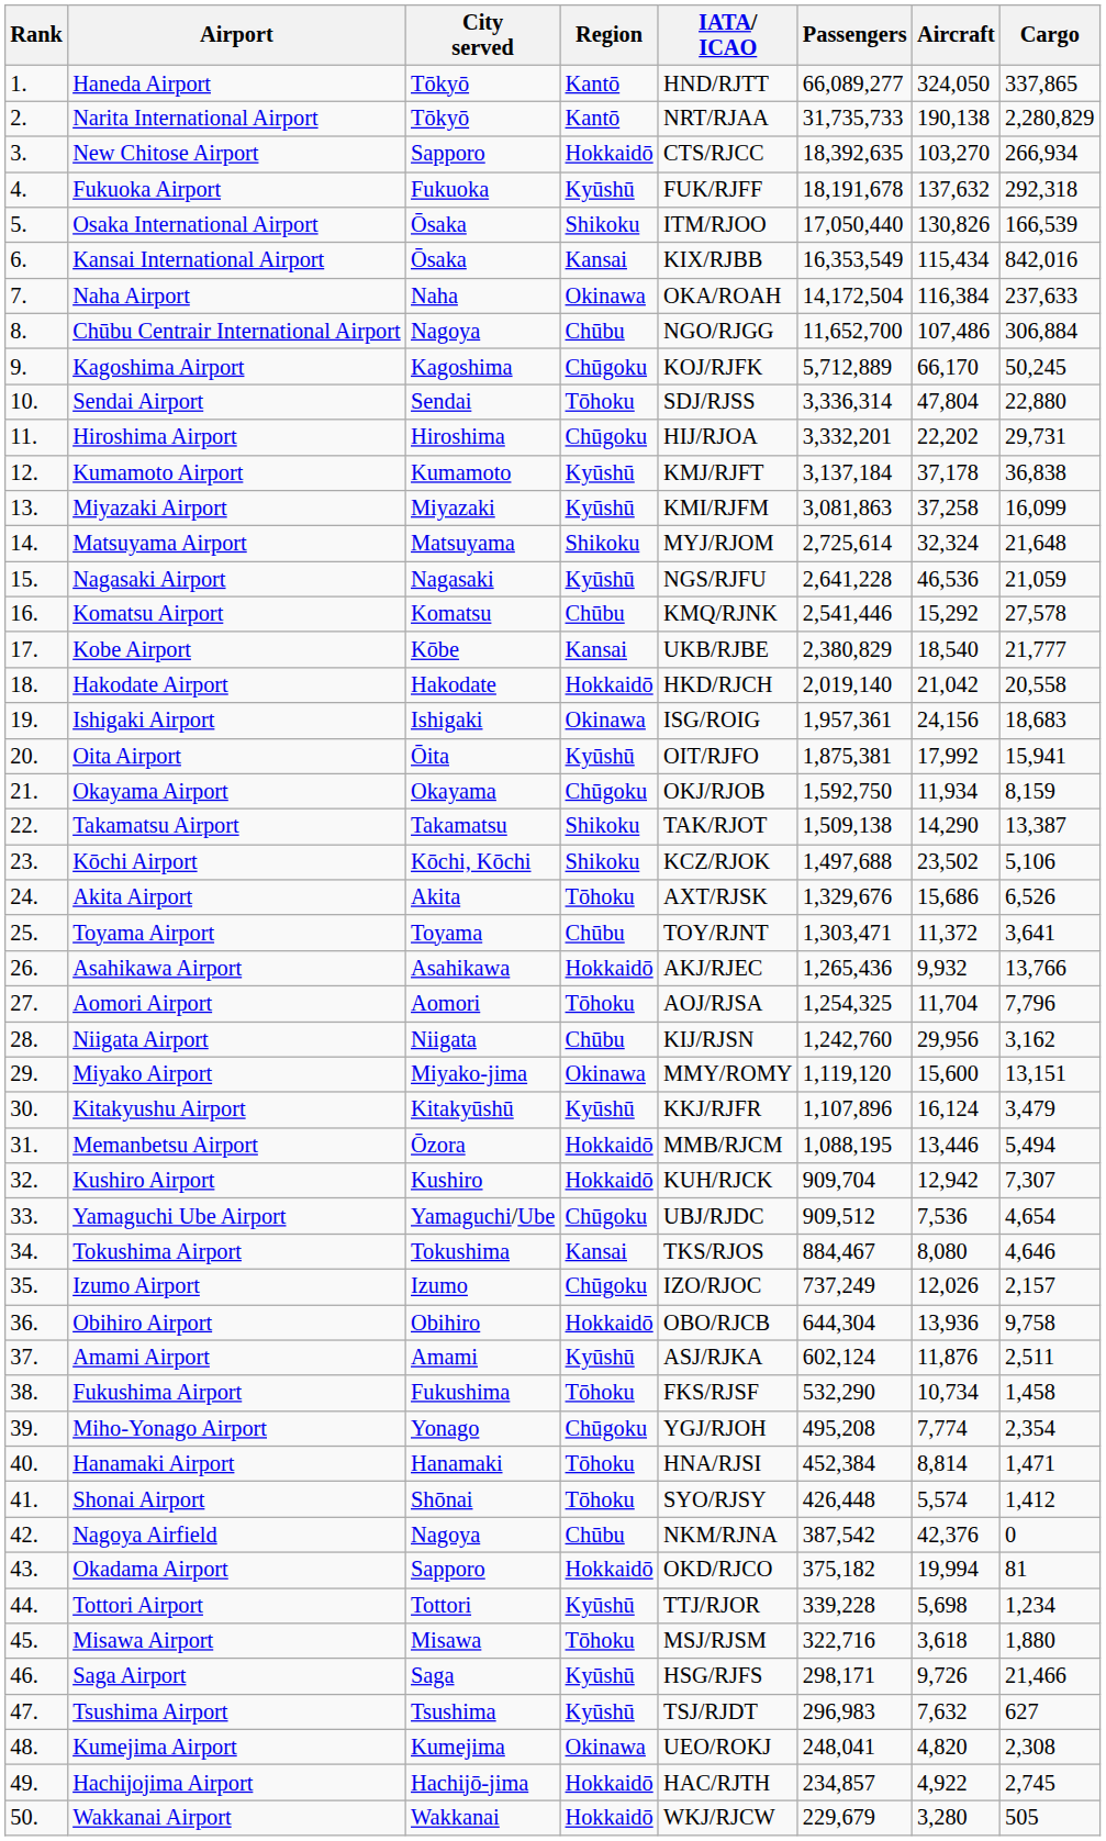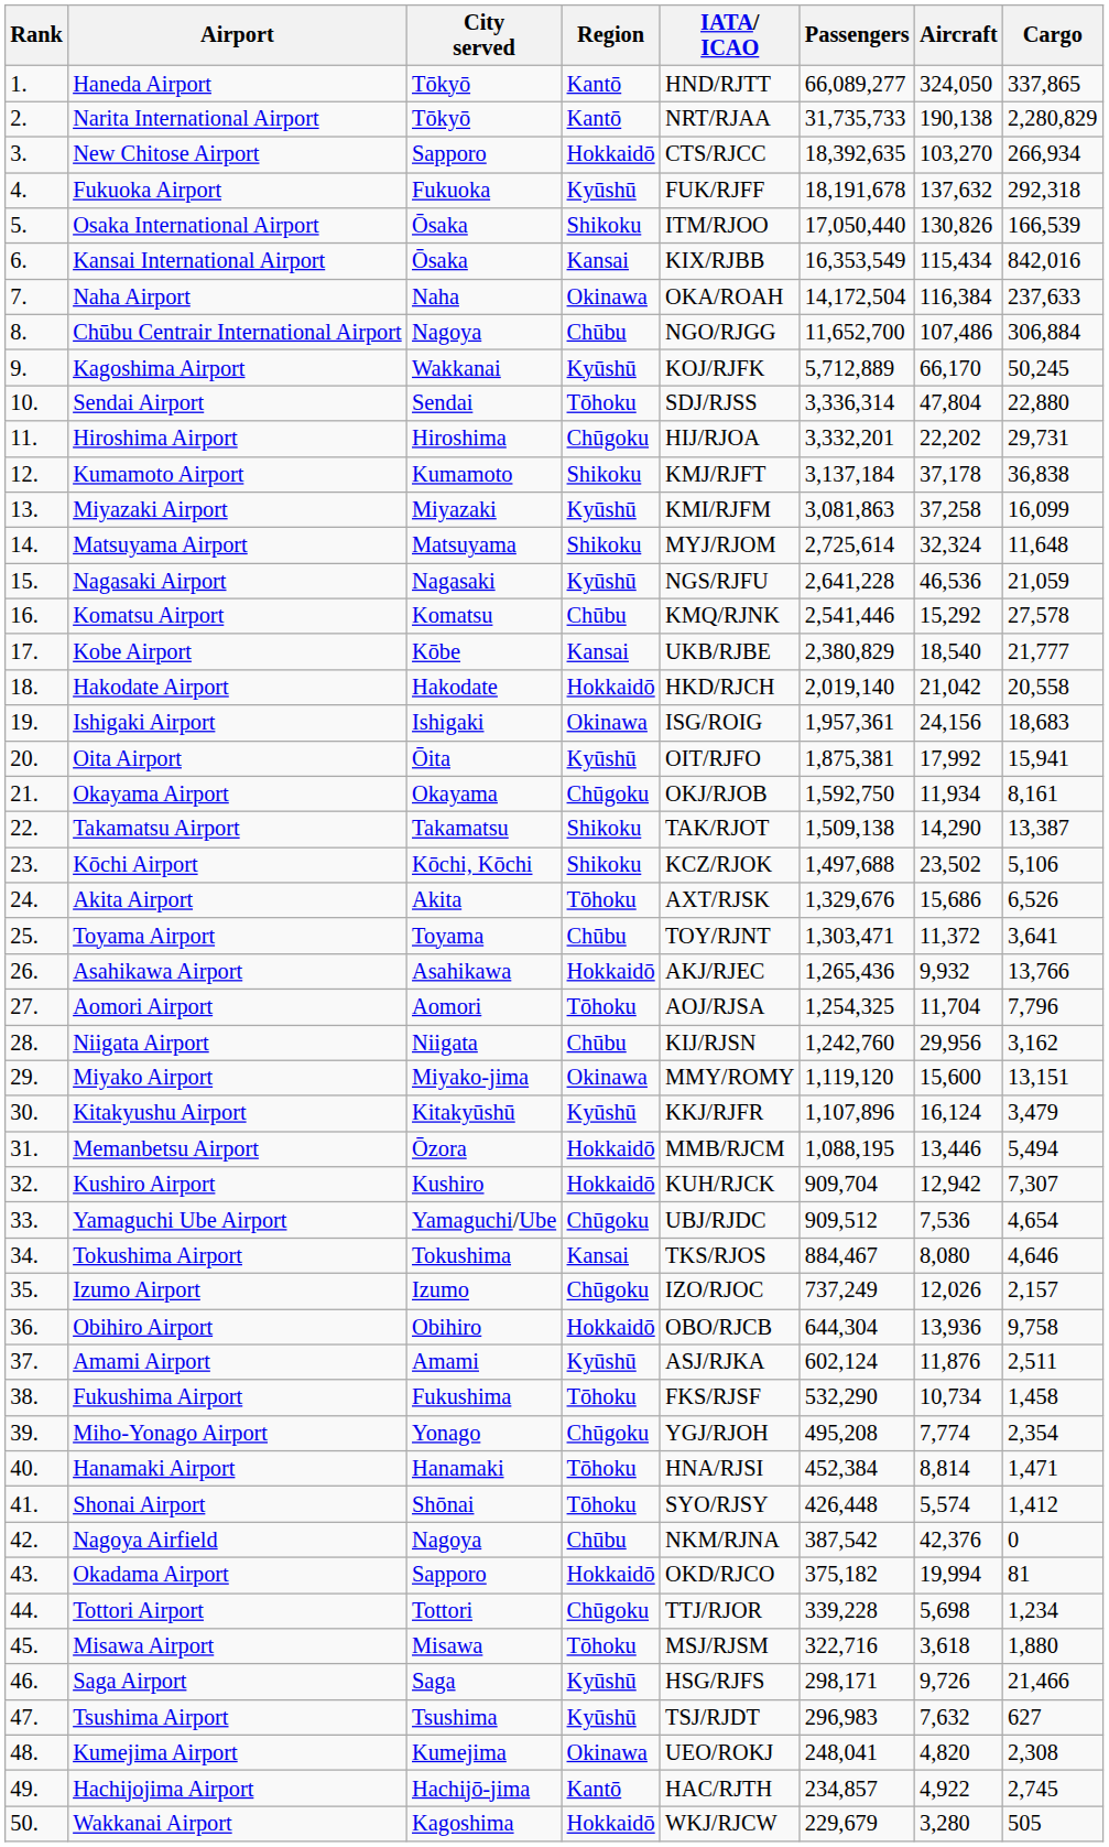Kagoshima Airport | City served: Kagoshima -> Wakkanai
Kagoshima Airport | Region: Chūgoku -> Kyūshū
Kumamoto Airport | Region: Kyūshū -> Shikoku
Matsuyama Airport | Cargo: 21,648 -> 11,648
Okayama Airport | Cargo: 8,159 -> 8,161
Tottori Airport | Region: Kyūshū -> Chūgoku
Hachijojima Airport | Region: Hokkaidō -> Kantō
Wakkanai Airport | City served: Wakkanai -> Kagoshima
